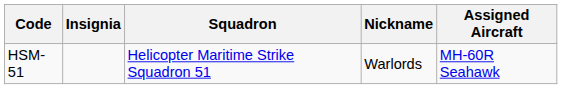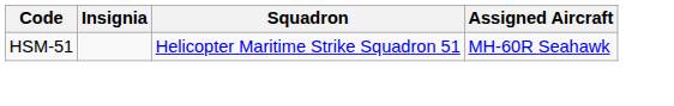- column: Nickname | Warlords
